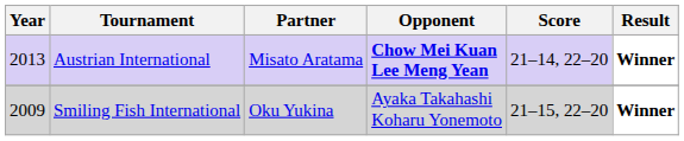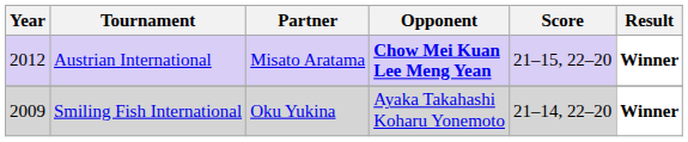Austrian International | Year: 2013 -> 2012
Austrian International | Score: 21–14, 22–20 -> 21–15, 22–20
Smiling Fish International | Score: 21–15, 22–20 -> 21–14, 22–20
